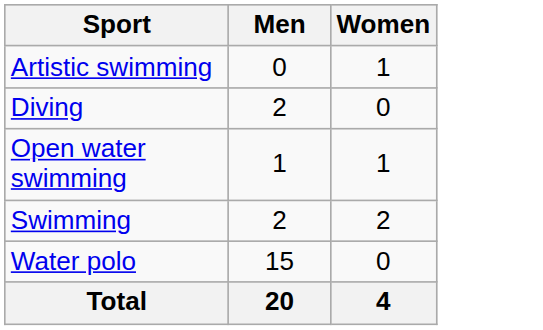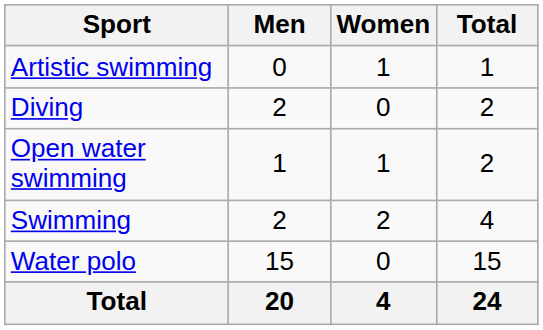+ column: Total | 1 | 2 | 2 | 4 | 15 | 24
